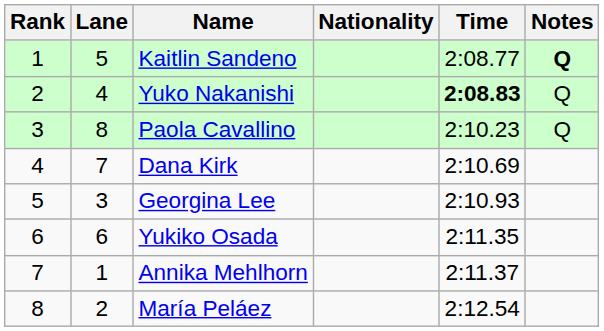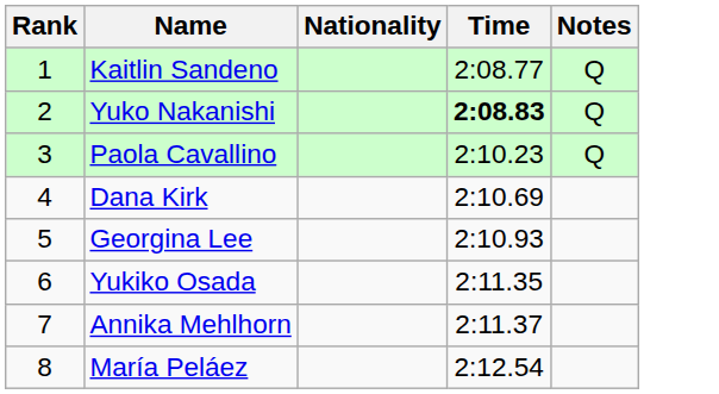- column: Lane | 5 | 4 | 8 | 7 | 3 | 6 | 1 | 2
Kaitlin Sandeno | Notes: bold -> normal
